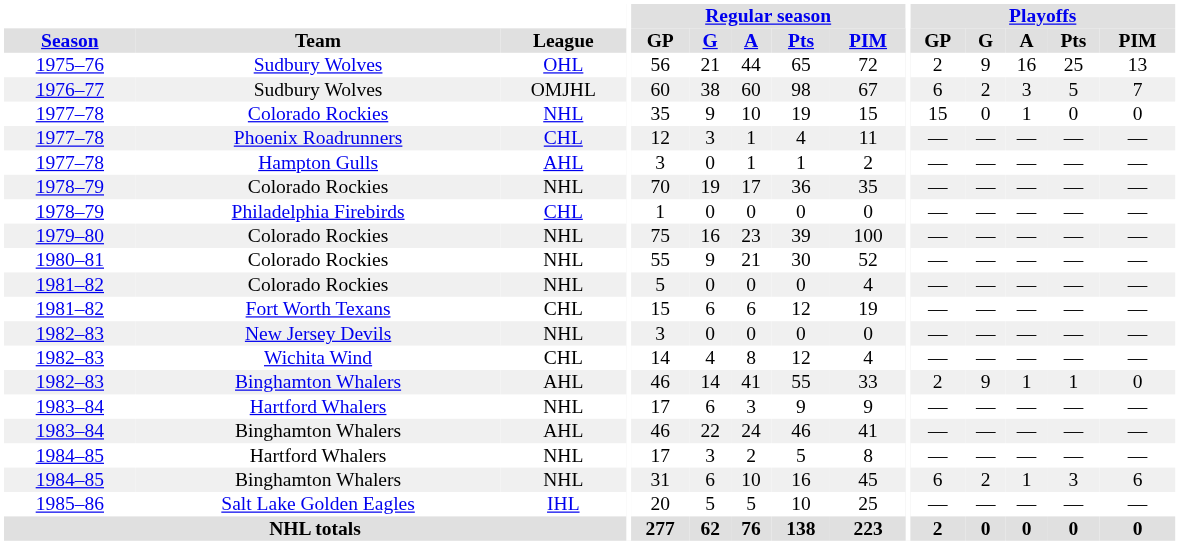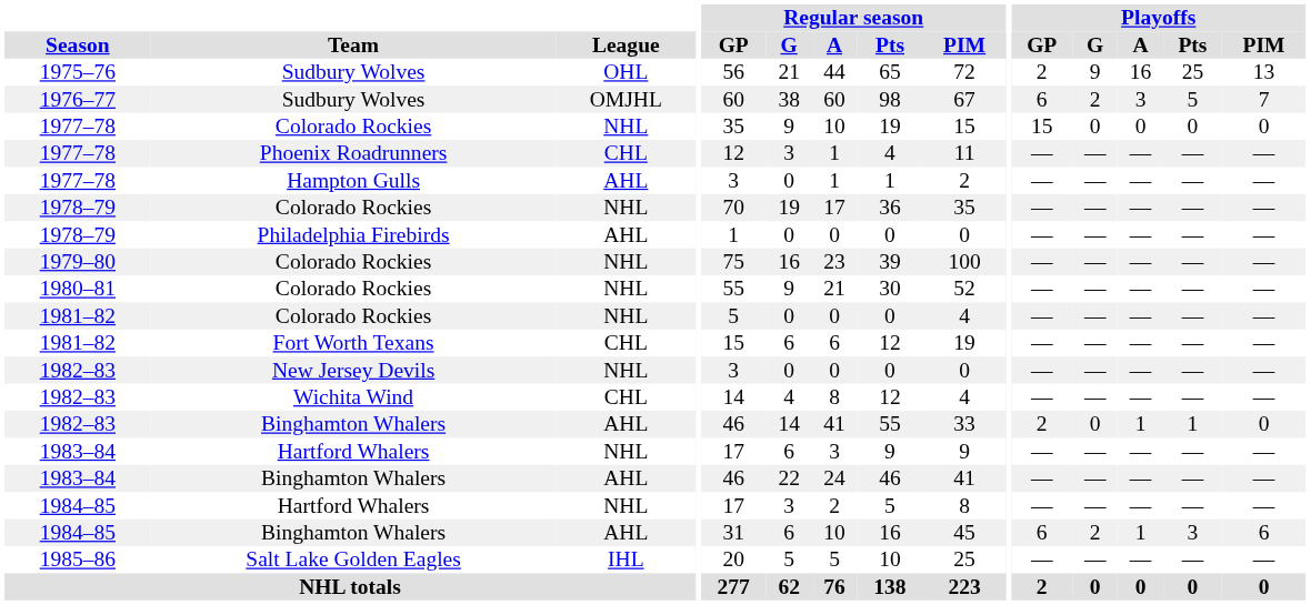1977–78 / Colorado Rockies | Playoffs / A: 1 -> 0
1978–79 / Philadelphia Firebirds | League: CHL -> AHL
1982–83 / Binghamton Whalers | Playoffs / G: 9 -> 0
1984–85 / Binghamton Whalers | League: NHL -> AHL
